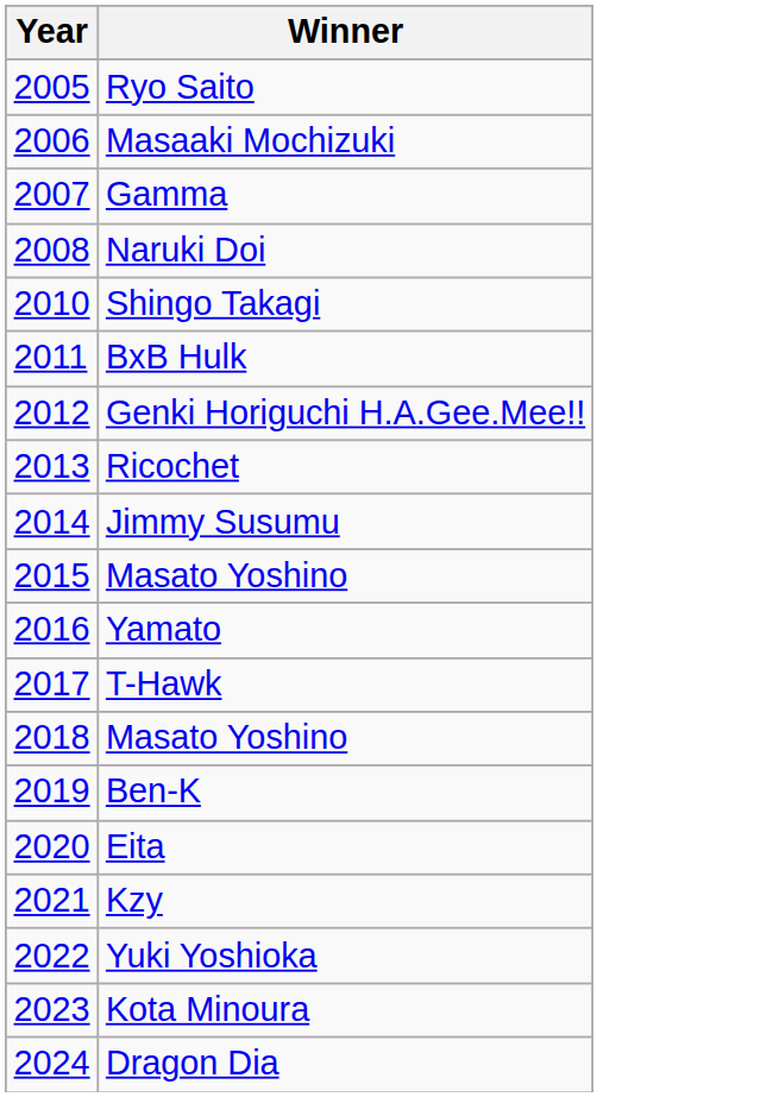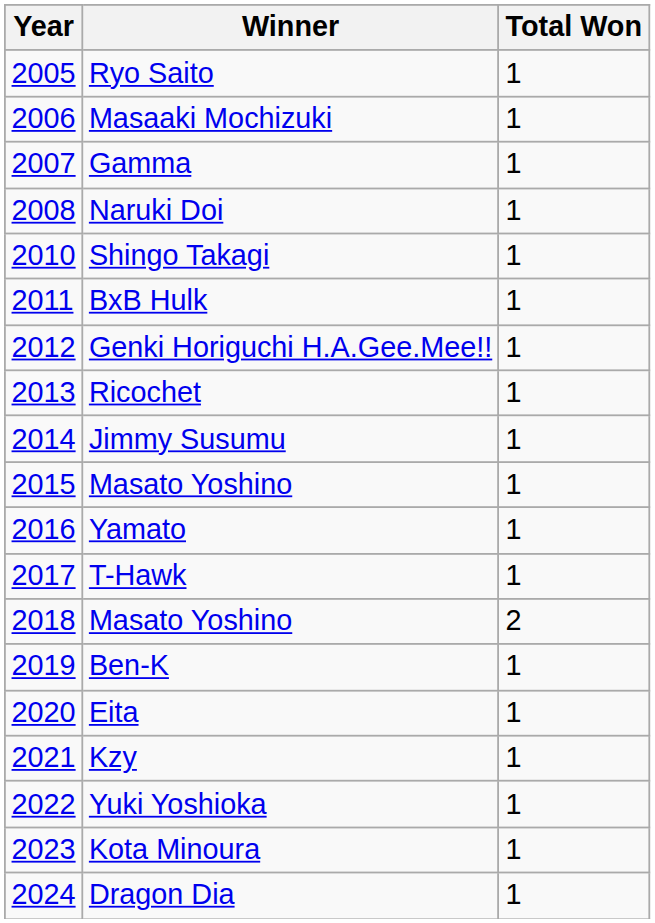+ column: Total Won | 1 | 1 | 1 | 1 | 1 | 1 | 1 | 1 | 1 | 1 | 1 | 1 | 2 | 1 | 1 | 1 | 1 | 1 | 1
